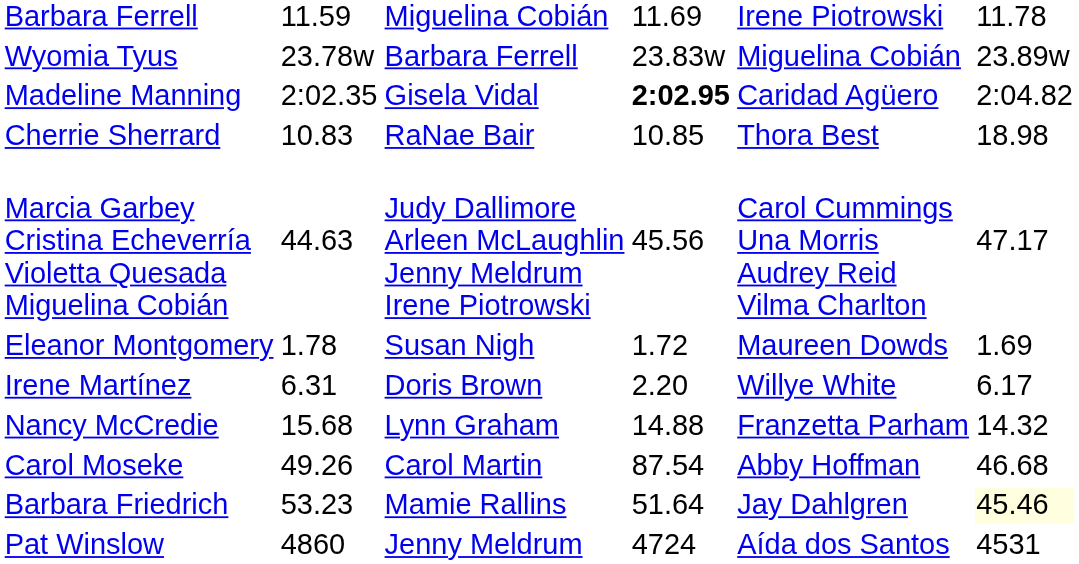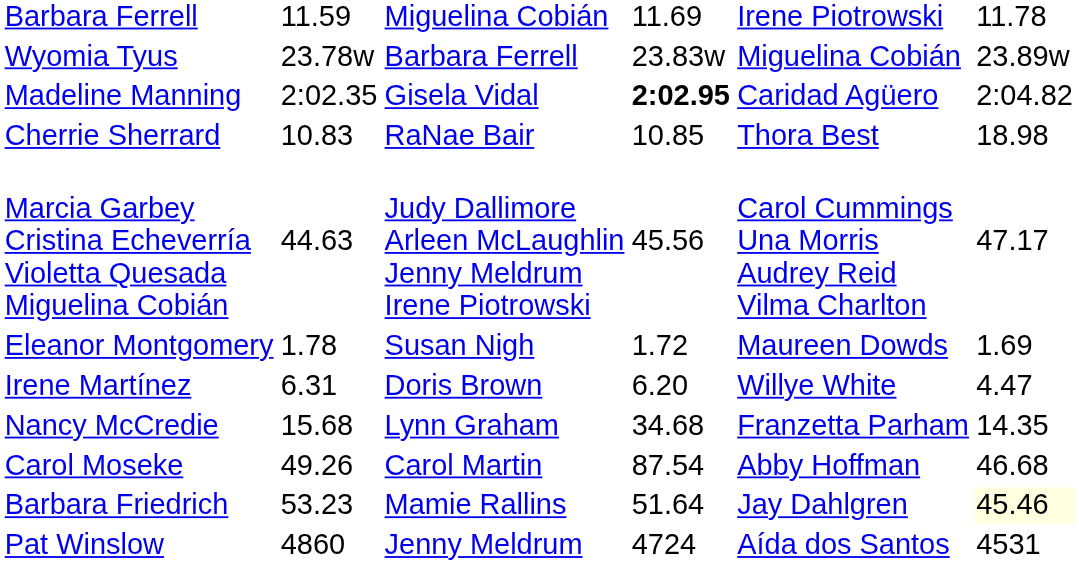Irene Martínez | column 5: 2.20 -> 6.20
Irene Martínez | column 7: 6.17 -> 4.47
Nancy McCredie | column 5: 14.88 -> 34.68
Nancy McCredie | column 7: 14.32 -> 14.35
